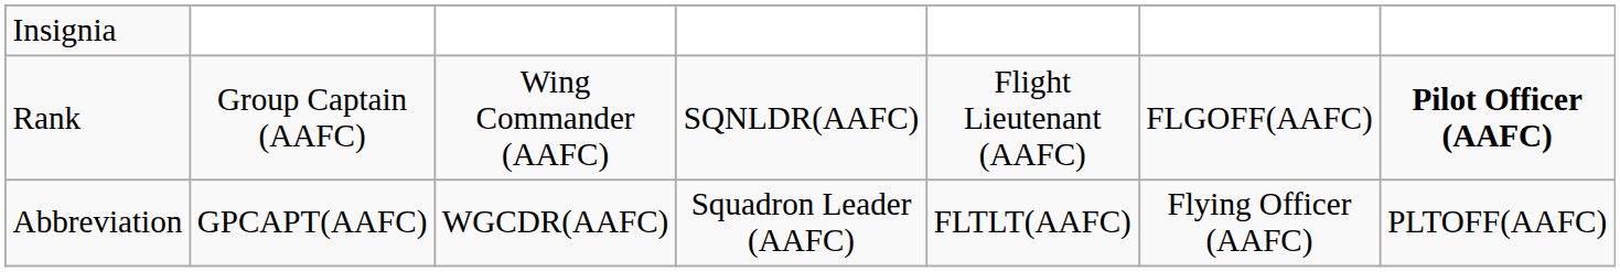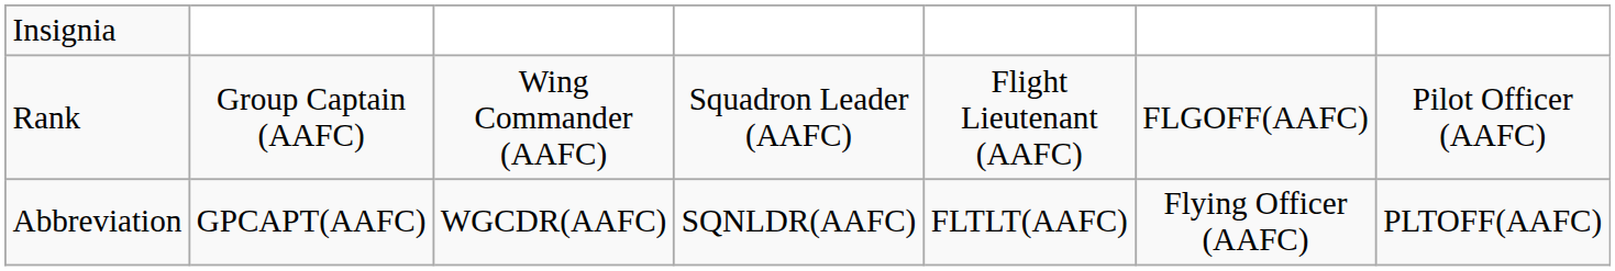Rank | column 4: SQNLDR(AAFC) -> Squadron Leader (AAFC)
Rank | column 7: bold -> normal
Abbreviation | column 4: Squadron Leader (AAFC) -> SQNLDR(AAFC)
